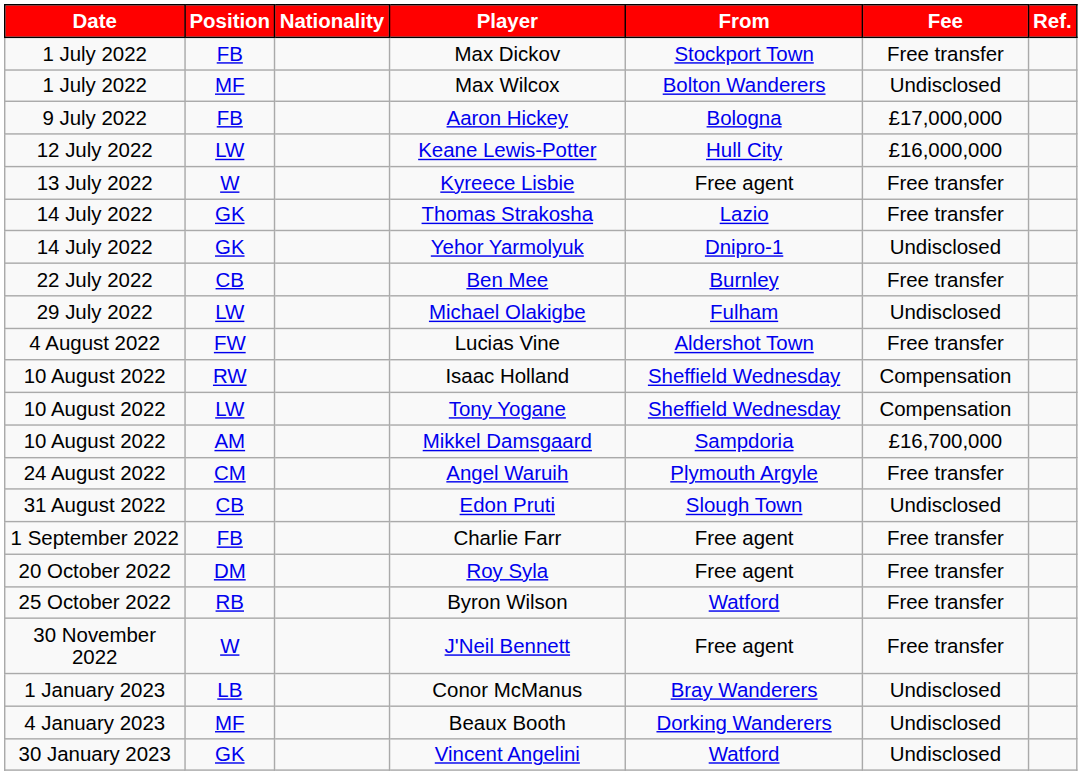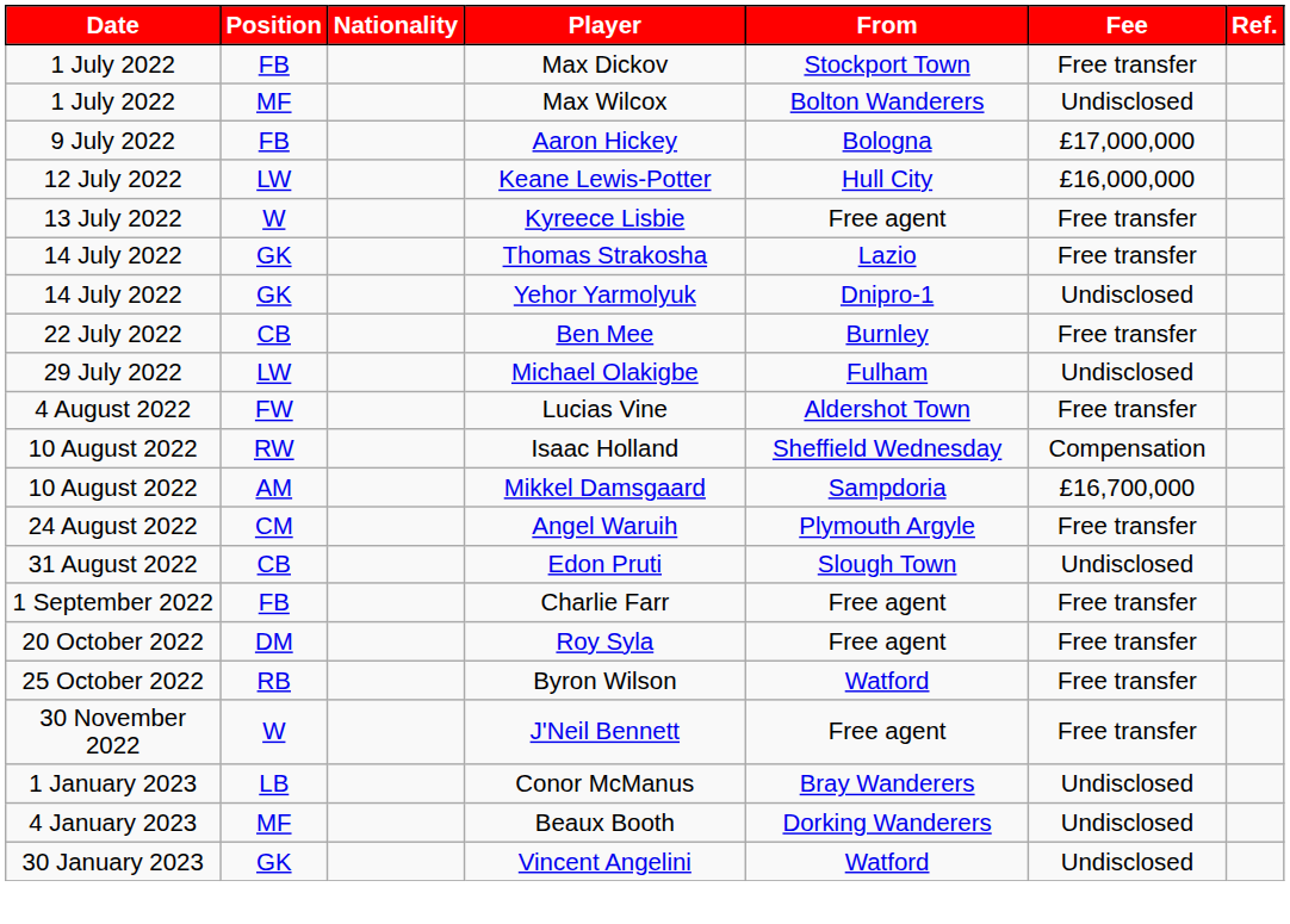- row: 10 August 2022 | LW | Tony Yogane | Sheffield Wednesday | Compensation
